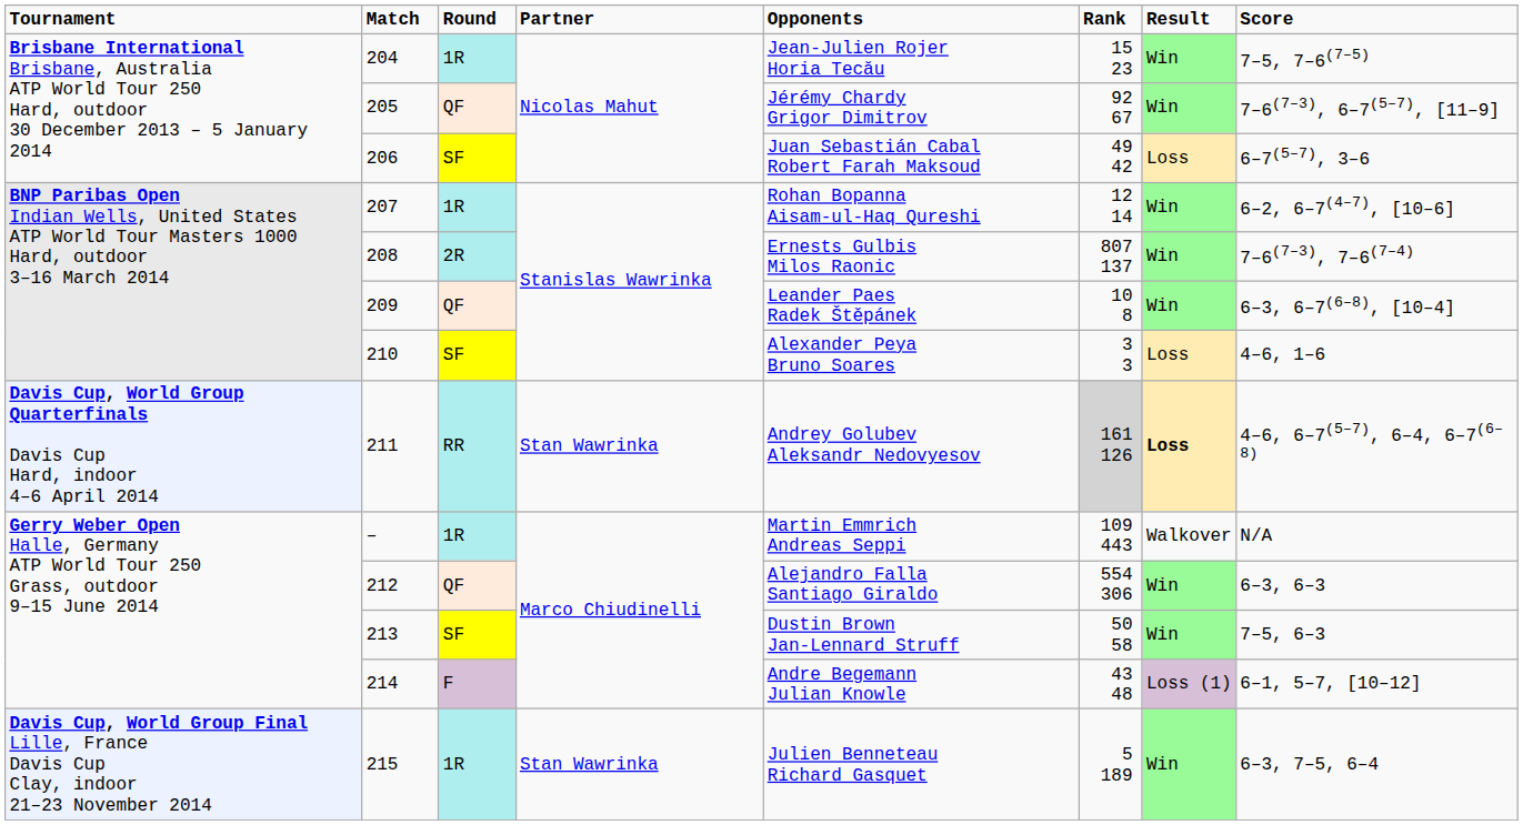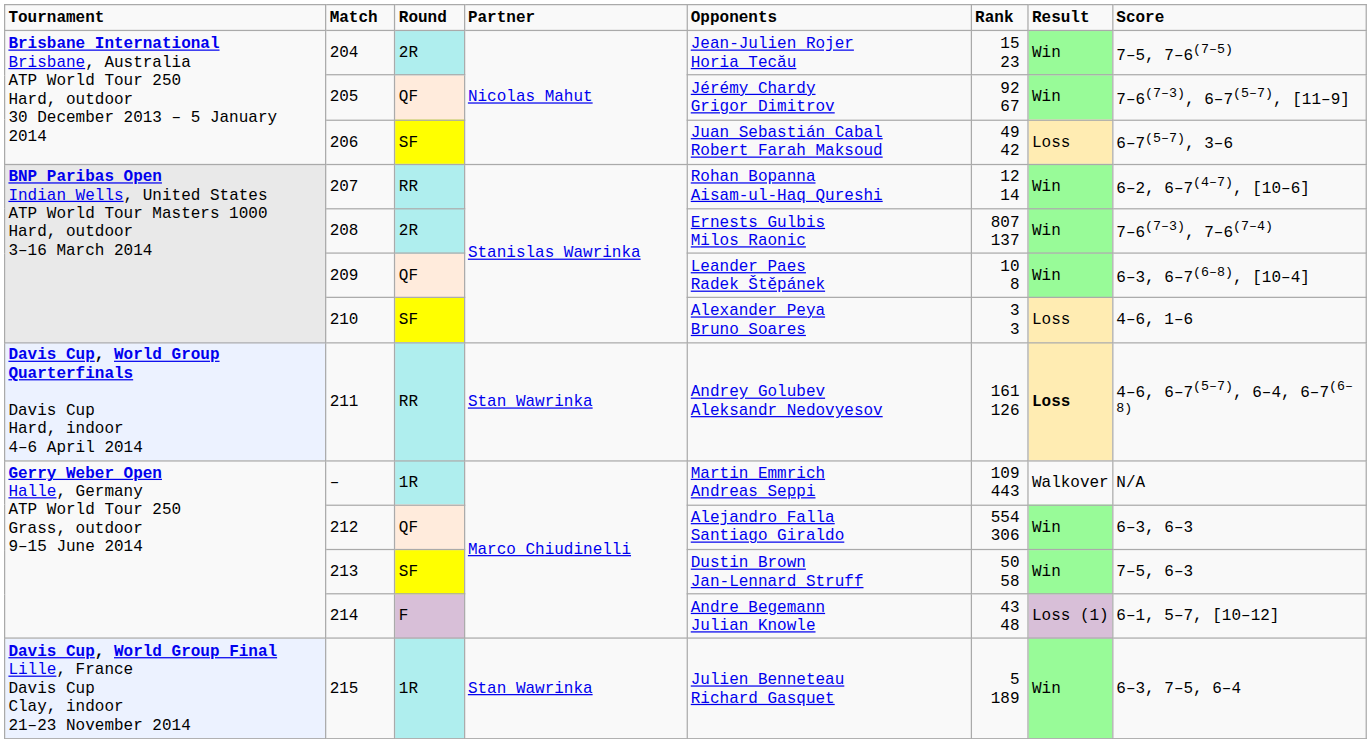204 | column 3: 1R -> 2R
207 | column 3: 1R -> RR
211 | column 6: lightgrey background -> no background
